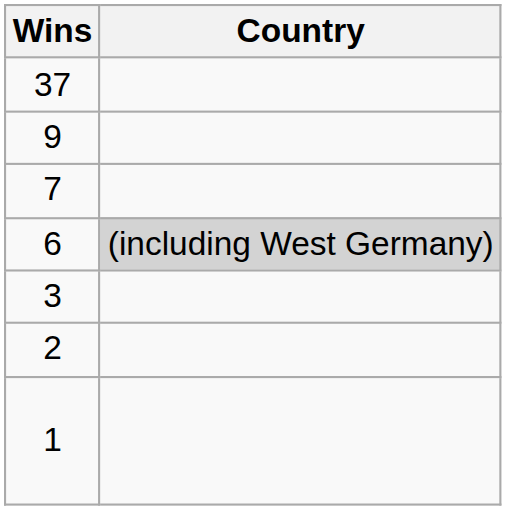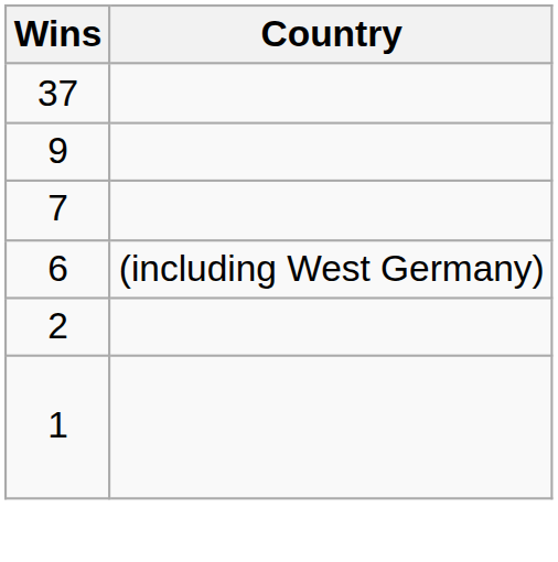6 | Country: lightgrey background -> no background
- row: 3
